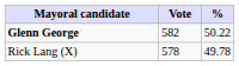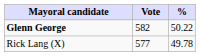Rick Lang (X) | Vote: 578 -> 577
